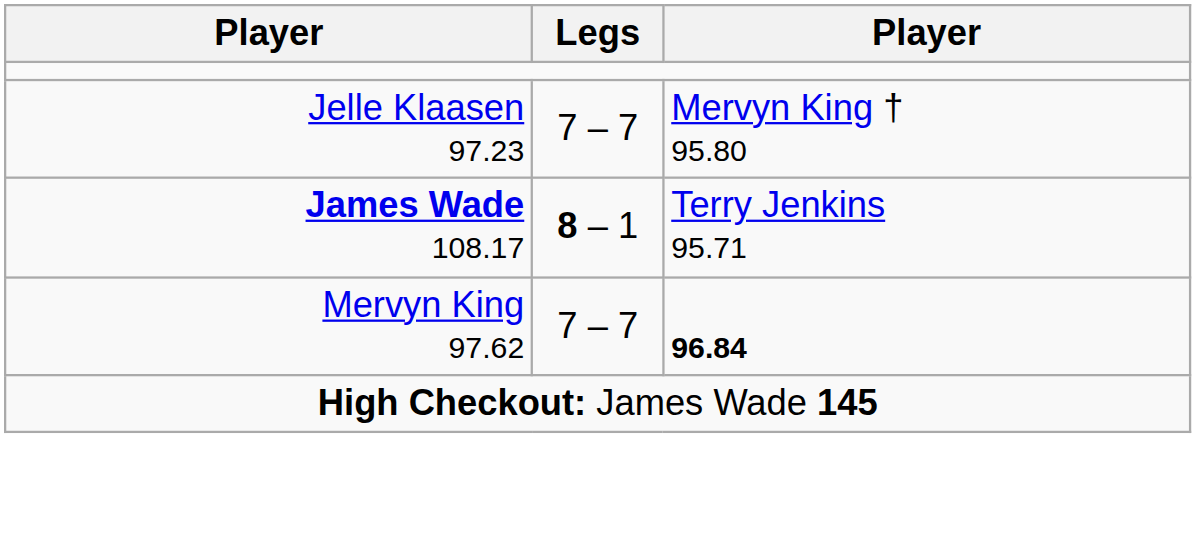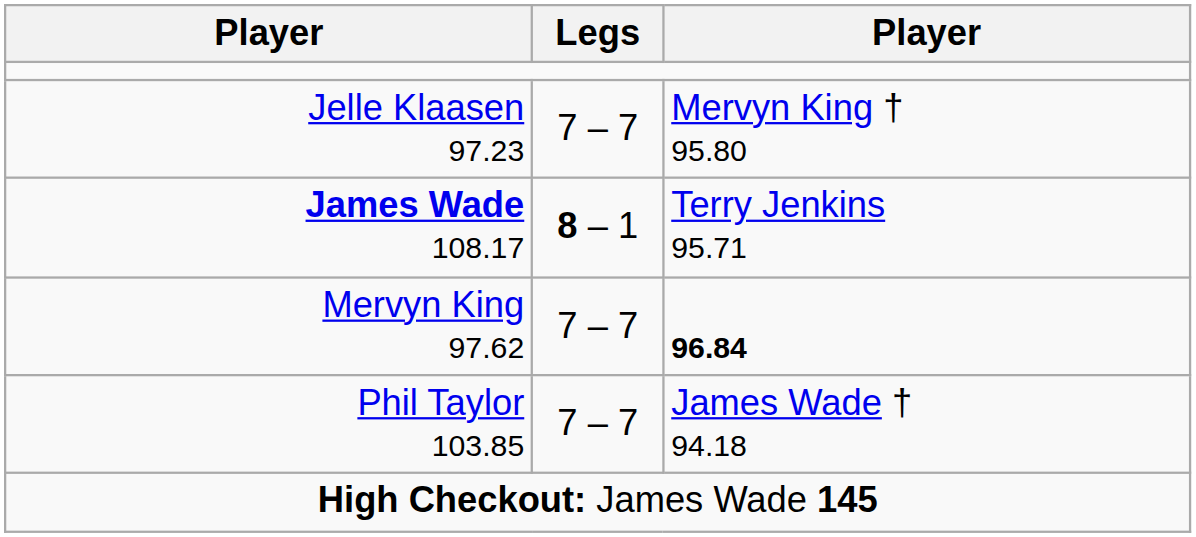+ row: Phil Taylor 103.85 | 7 – 7 | James Wade † 94.18
